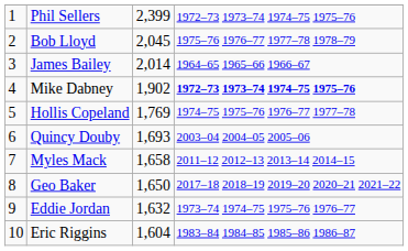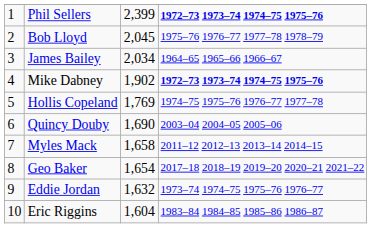Phil Sellers | column 4: normal -> bold
James Bailey | column 3: 2,014 -> 2,034
Quincy Douby | column 3: 1,693 -> 1,690
Geo Baker | column 3: 1,650 -> 1,654
